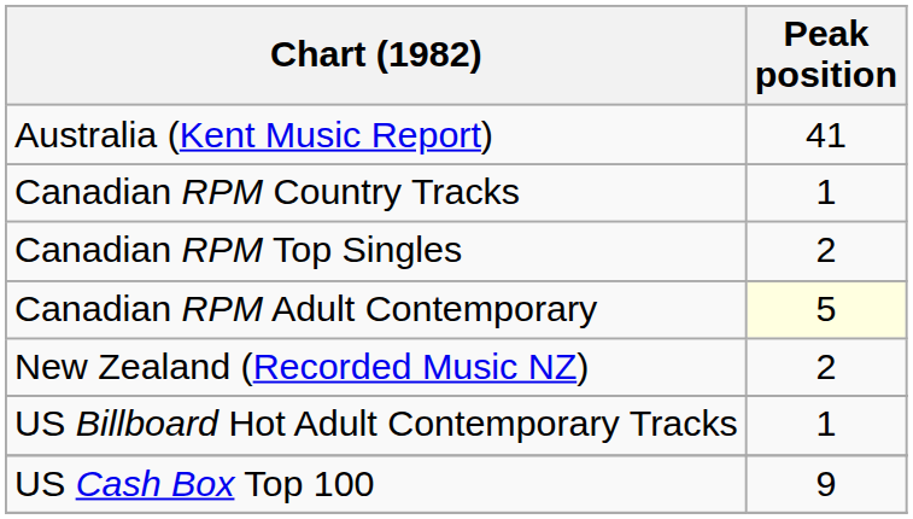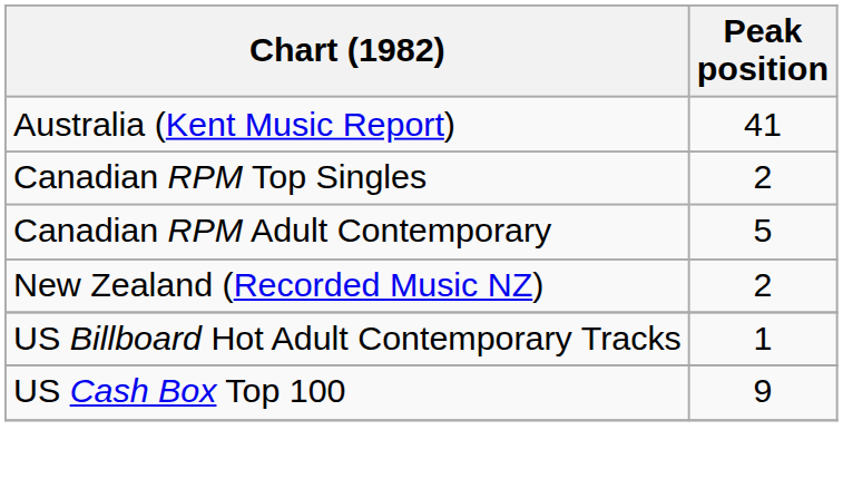- row: Canadian RPM Country Tracks | 1
Canadian RPM Adult Contemporary | Peak position: lightyellow background -> no background
